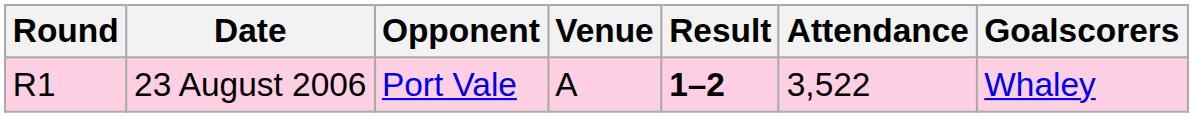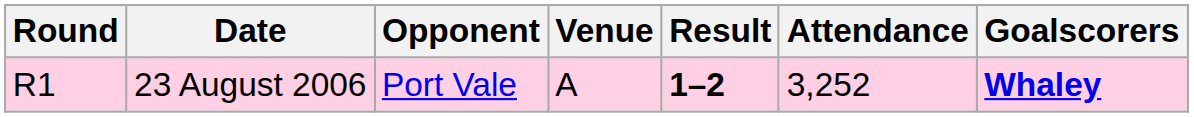23 August 2006 | Attendance: 3,522 -> 3,252
23 August 2006 | Goalscorers: normal -> bold
